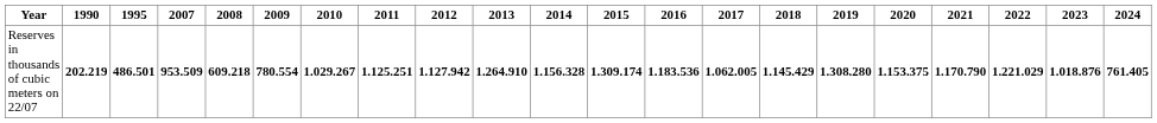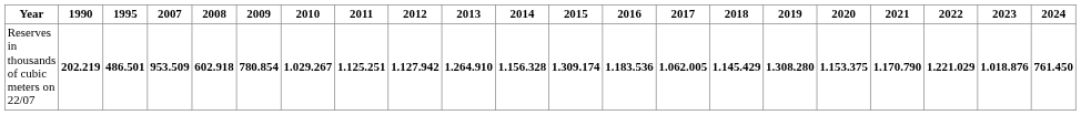Reserves in thousands of cubic meters on 22/07 | 2008: 609.218 -> 602.918
Reserves in thousands of cubic meters on 22/07 | 2009: 780.554 -> 780.854
Reserves in thousands of cubic meters on 22/07 | 2024: 761.405 -> 761.450
